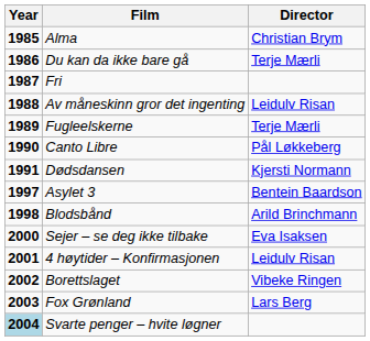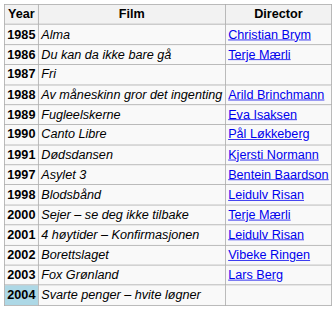Av måneskinn gror det ingenting | Director: Leidulv Risan -> Arild Brinchmann
Fugleelskerne | Director: Terje Mærli -> Eva Isaksen
Blodsbånd | Director: Arild Brinchmann -> Leidulv Risan
Sejer – se deg ikke tilbake | Director: Eva Isaksen -> Terje Mærli
